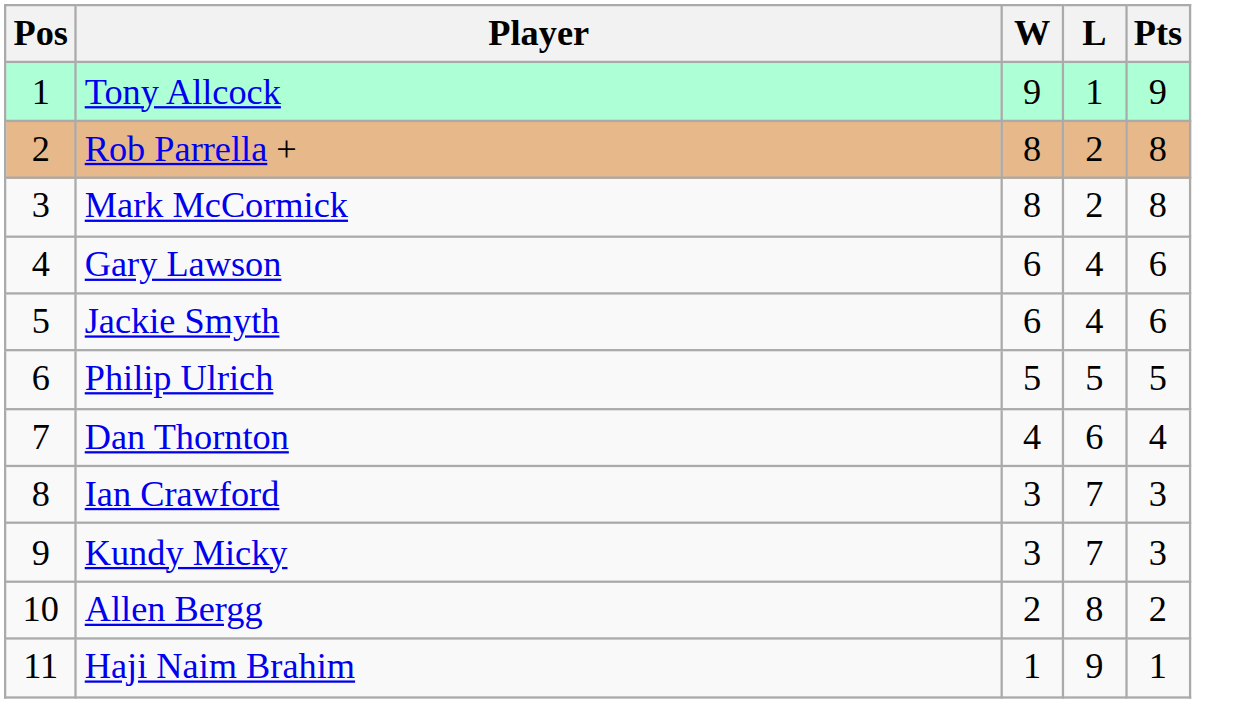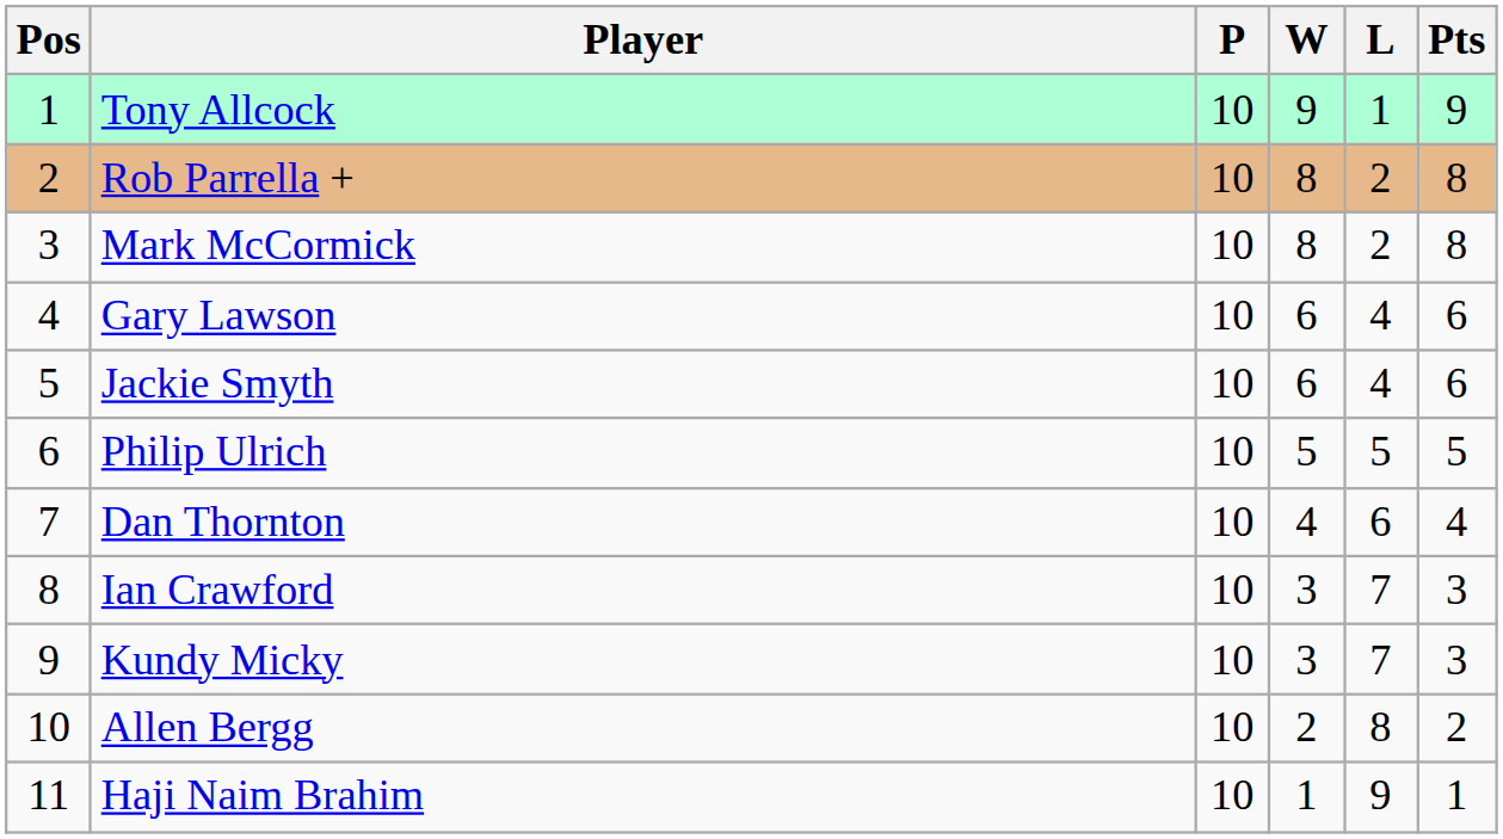+ column: P | 10 | 10 | 10 | 10 | 10 | 10 | 10 | 10 | 10 | 10 | 10
